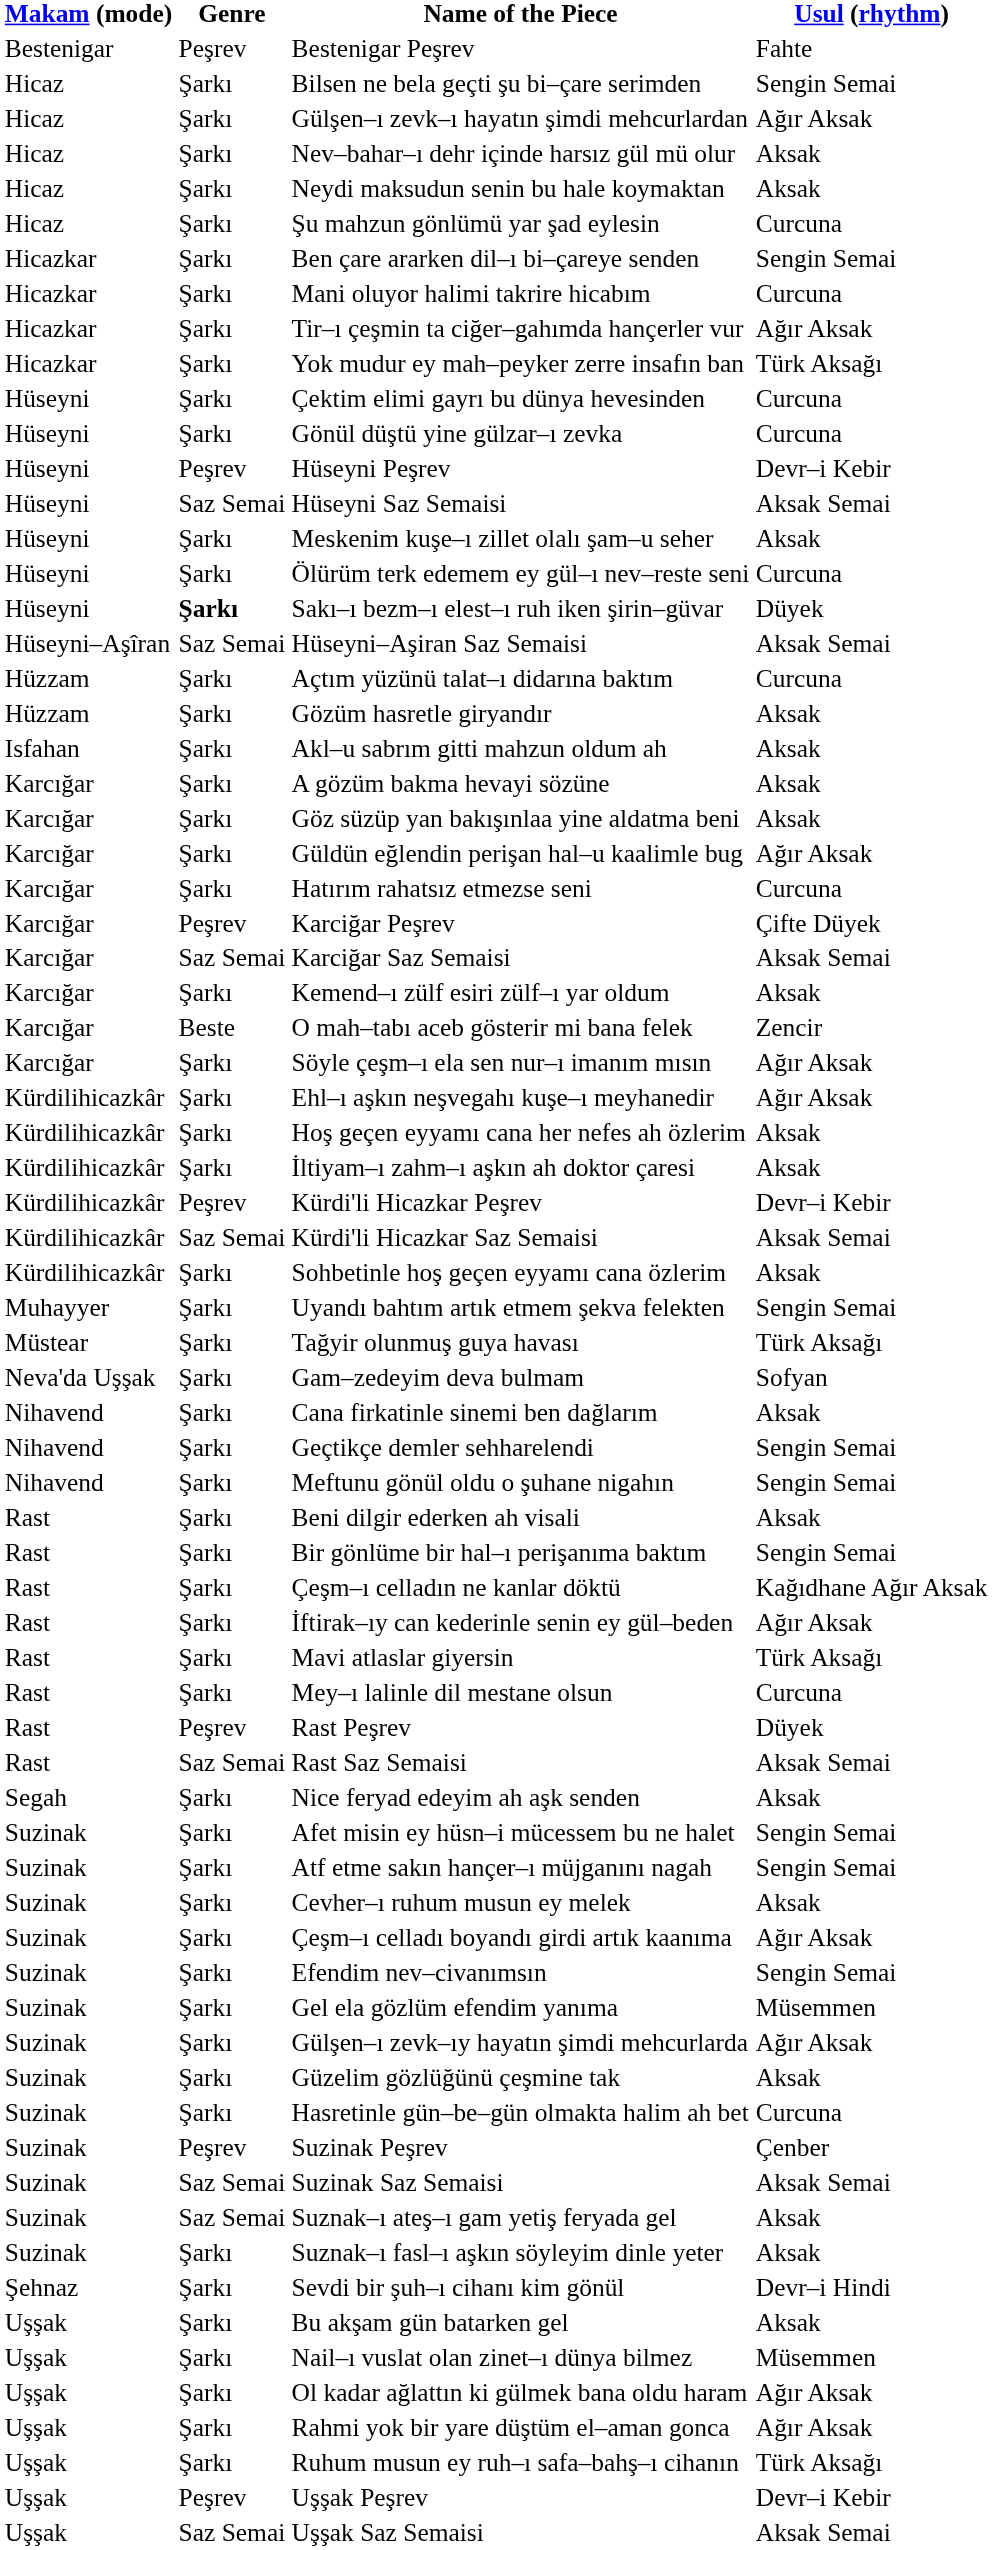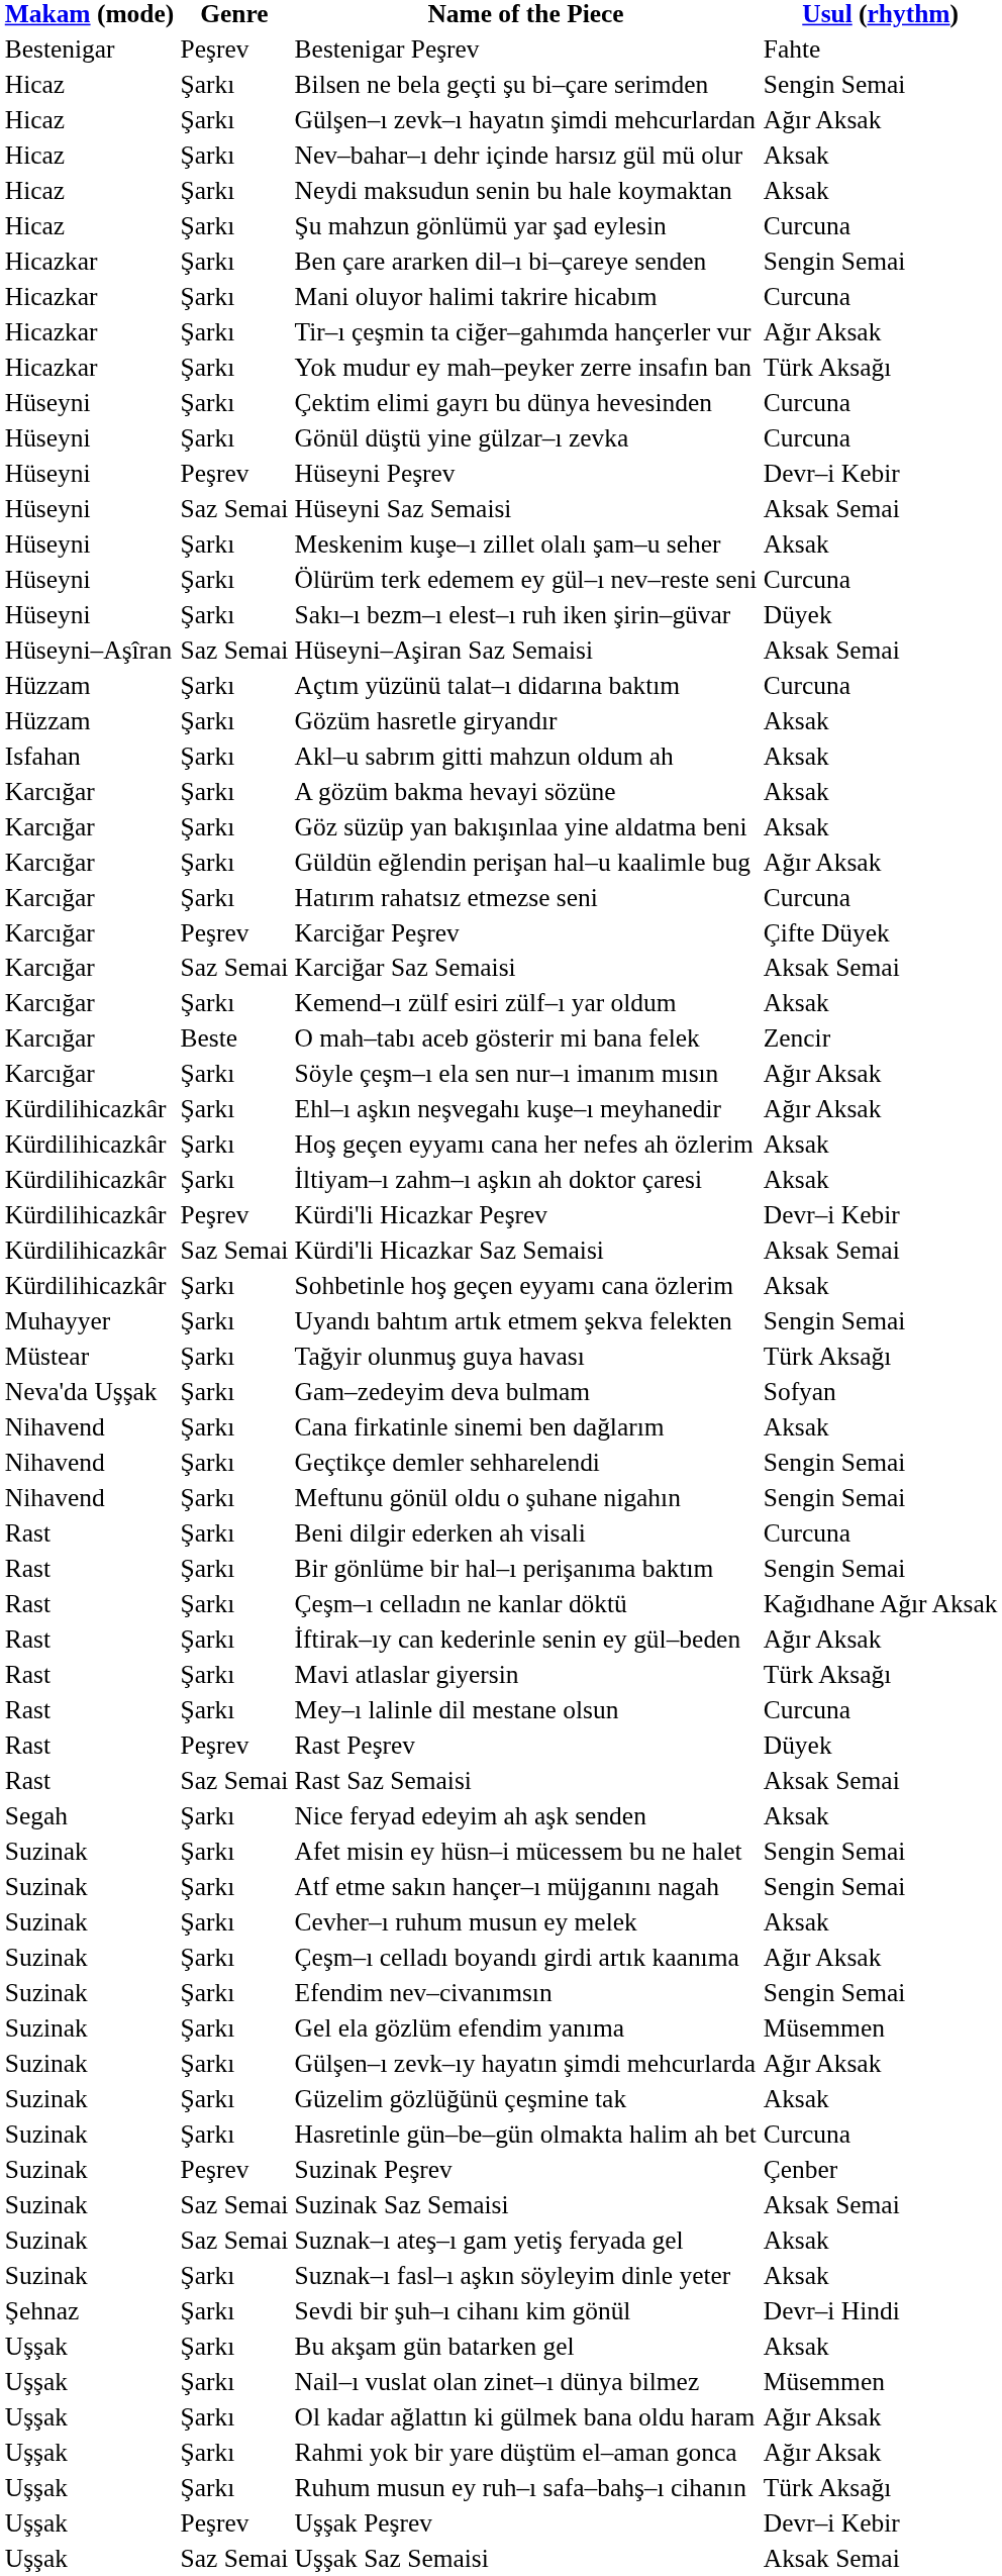Sakı–ı bezm–ı elest–ı ruh iken şirin–güvar | Genre: bold -> normal
Beni dilgir ederken ah visali | Usul (rhythm): Aksak -> Curcuna
